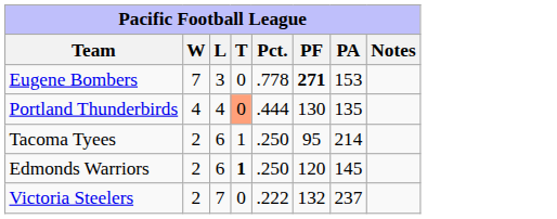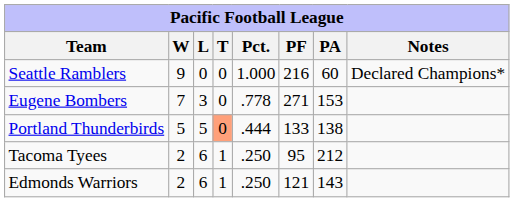+ row: Seattle Ramblers | 9 | 0 | 0 | 1.000 | 216 | 60 | Declared Champions*
Eugene Bombers | PF: bold -> normal
Portland Thunderbirds | W: 4 -> 5
Portland Thunderbirds | L: 4 -> 5
Portland Thunderbirds | PF: 130 -> 133
Portland Thunderbirds | PA: 135 -> 138
Tacoma Tyees | PA: 214 -> 212
Edmonds Warriors | T: bold -> normal
Edmonds Warriors | PF: 120 -> 121
Edmonds Warriors | PA: 145 -> 143
- row: Victoria Steelers | 2 | 7 | 0 | .222 | 132 | 237
